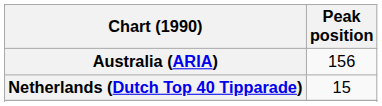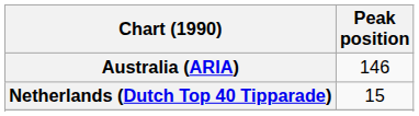Australia (ARIA) | Peak position: 156 -> 146
